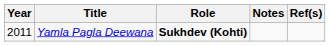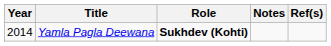Yamla Pagla Deewana | Year: 2011 -> 2014
